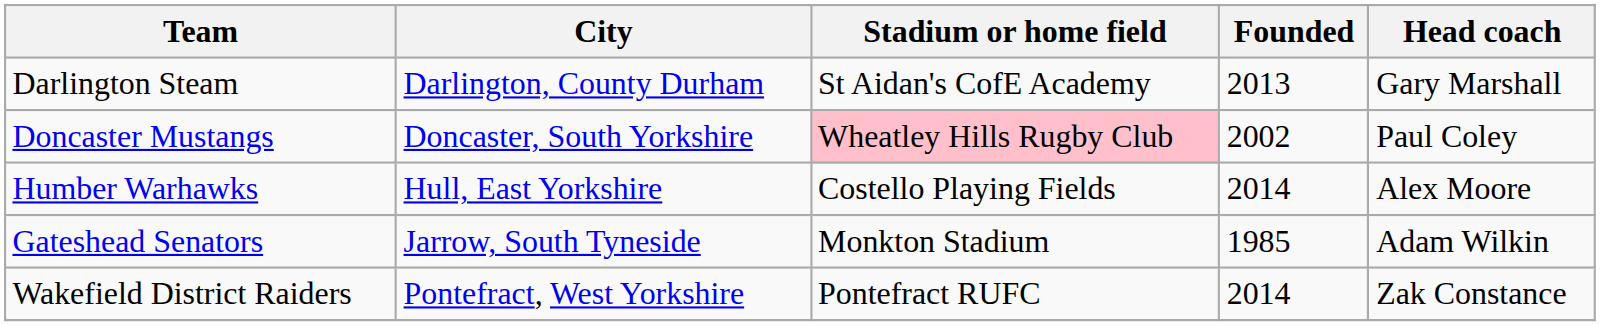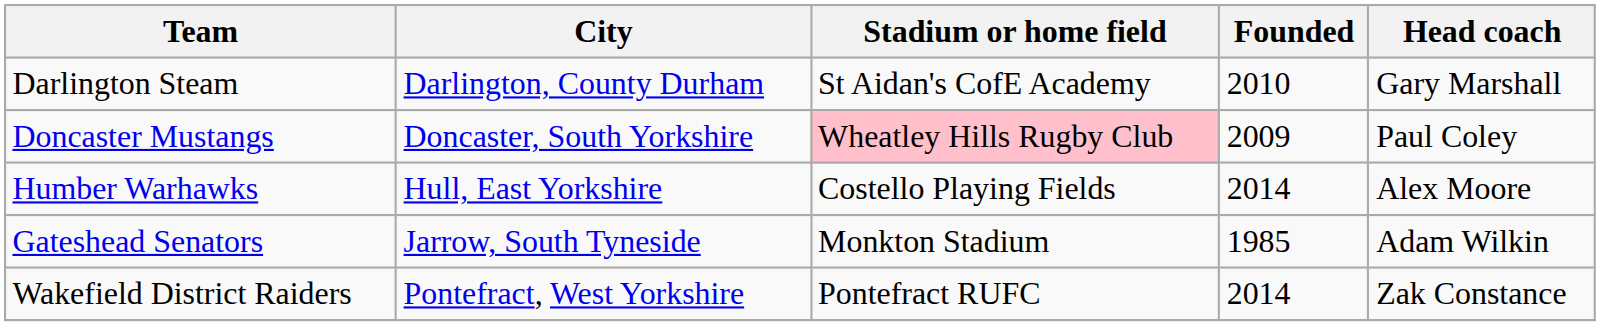Darlington Steam | Founded: 2013 -> 2010
Doncaster Mustangs | Founded: 2002 -> 2009
